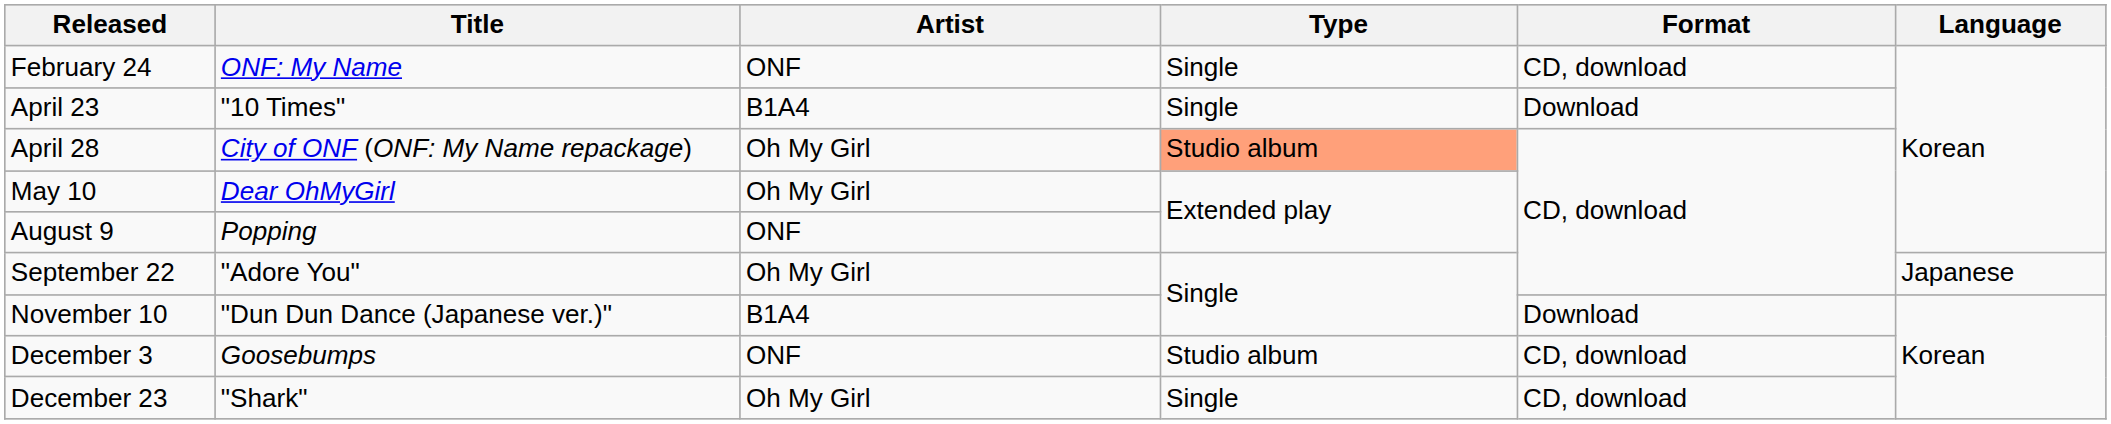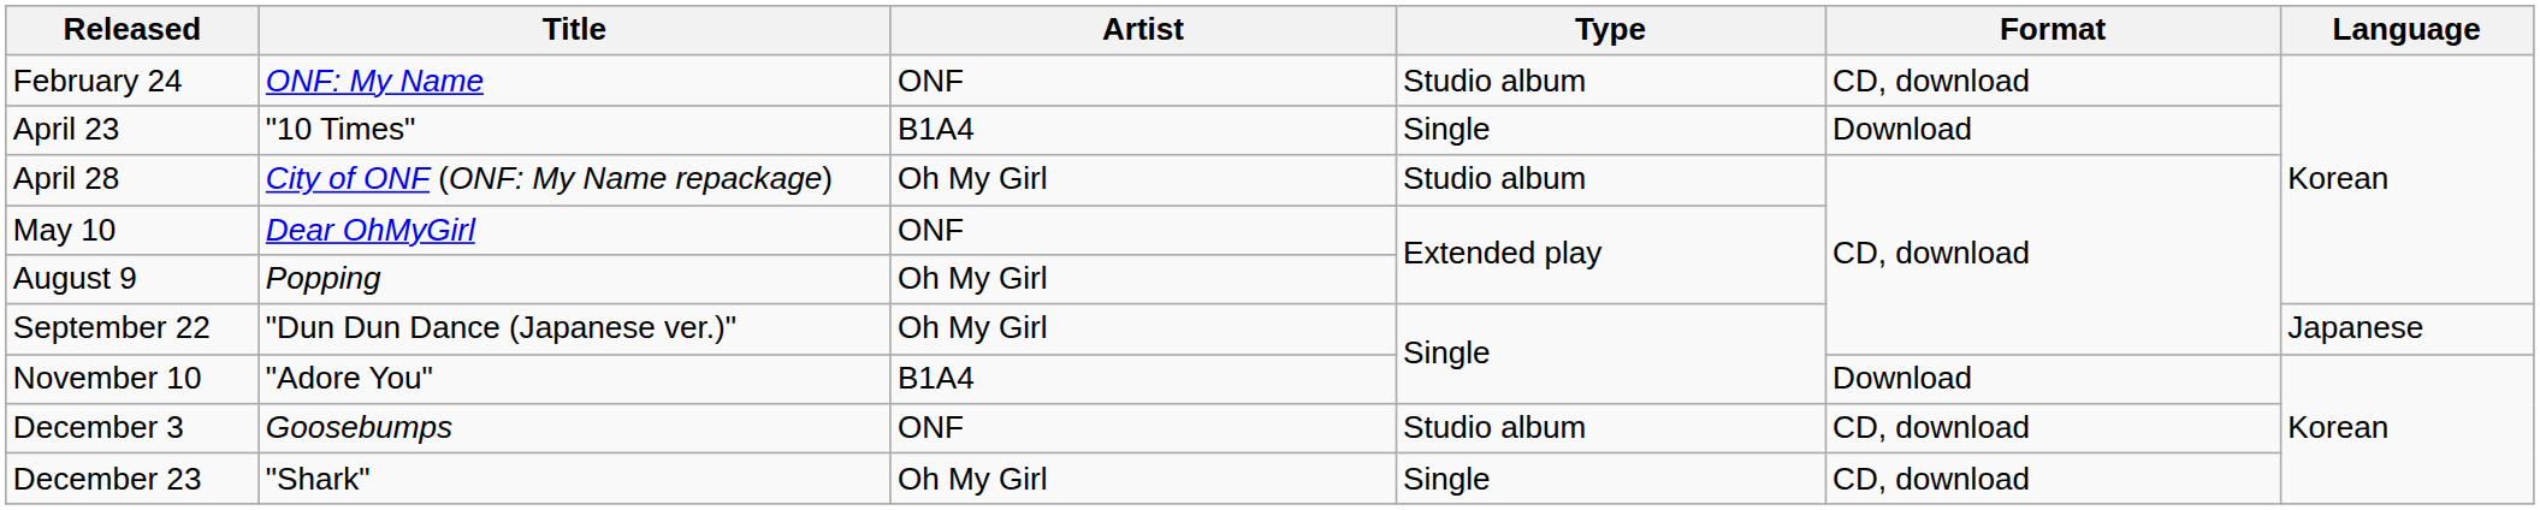February 24 | Type: Single -> Studio album
April 28 | Type: lightsalmon background -> no background
May 10 | Artist: Oh My Girl -> ONF
August 9 | Artist: ONF -> Oh My Girl
September 22 | Title: "Adore You" -> "Dun Dun Dance (Japanese ver.)"
November 10 | Title: "Dun Dun Dance (Japanese ver.)" -> "Adore You"
